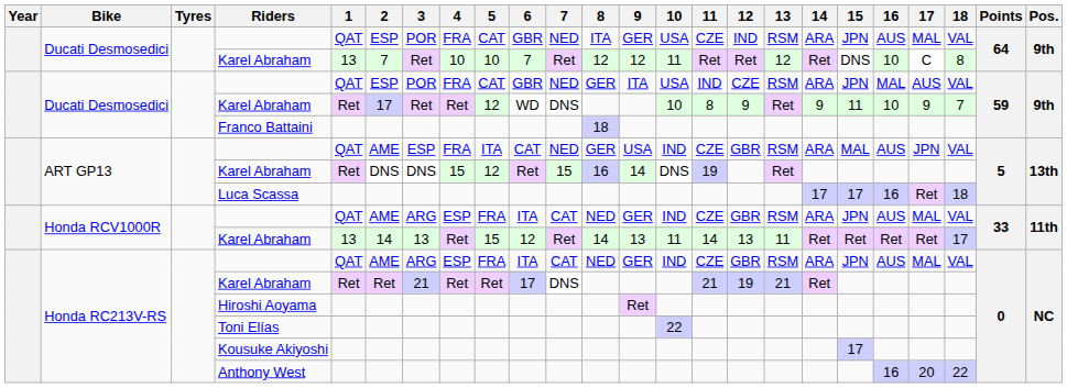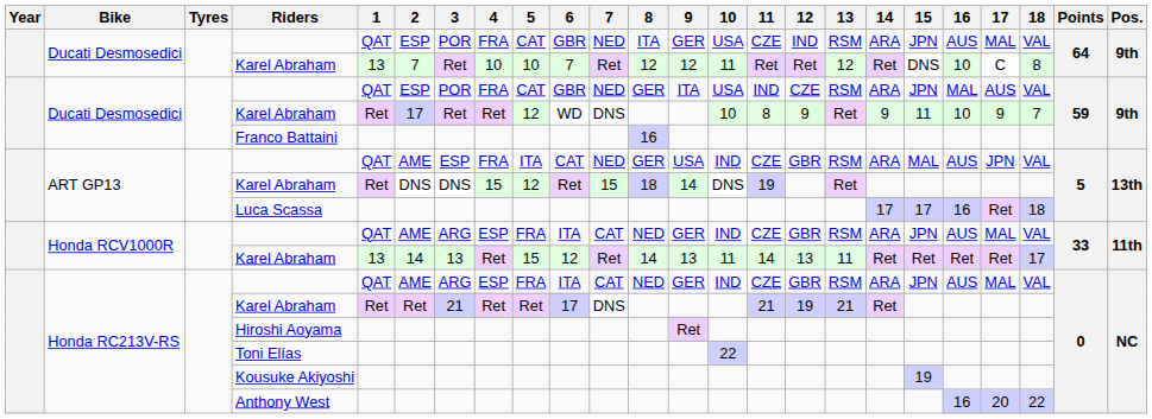Franco Battaini | 8: 18 -> 16
ART GP13 / Karel Abraham | 8: 16 -> 18
Kousuke Akiyoshi | 15: 17 -> 19
